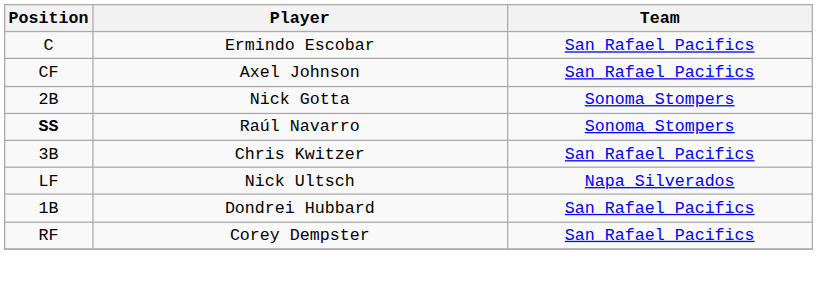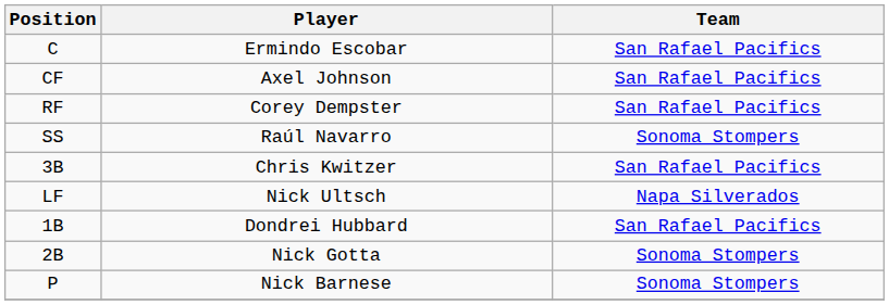rows swapped: Nick Gotta <-> Corey Dempster
Raúl Navarro | Position: bold -> normal
+ row: P | Nick Barnese | Sonoma Stompers
